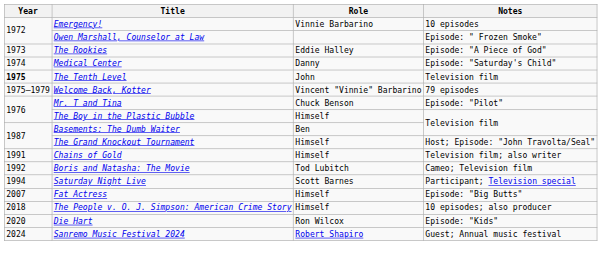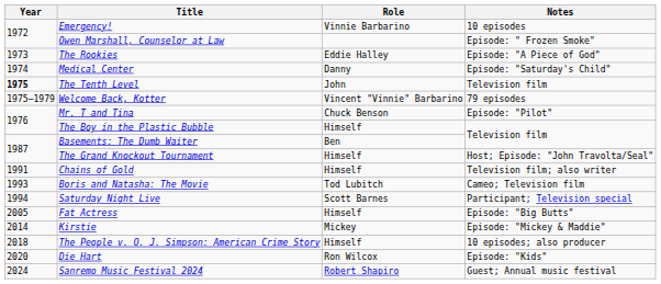Boris and Natasha: The Movie | Year: 1992 -> 1993
Fat Actress | Year: 2007 -> 2005
+ row: 2014 | Kirstie | Mickey | Episode: "Mickey & Maddie"
